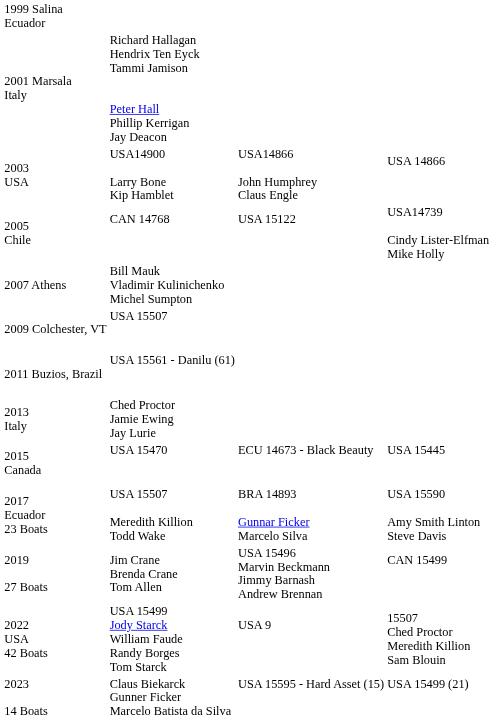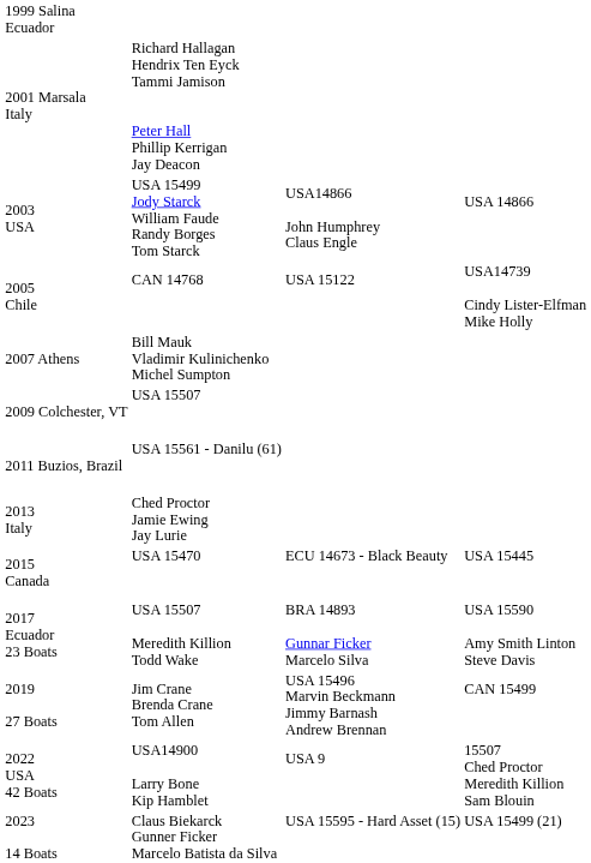2003 USA | column 2: USA14900 Larry Bone Kip Hamblet -> USA 15499 Jody Starck William Faude Randy Borges Tom Starck
2022 USA 42 Boats | column 2: USA 15499 Jody Starck William Faude Randy Borges Tom Starck -> USA14900 Larry Bone Kip Hamblet
